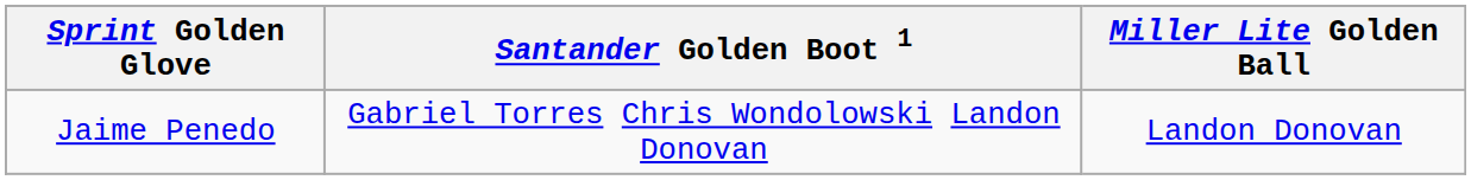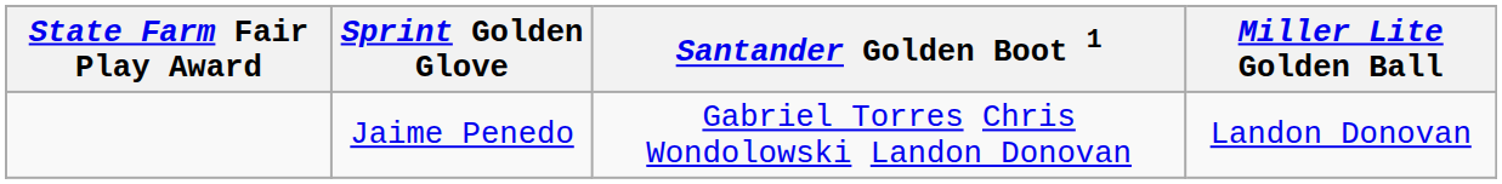+ column: State Farm Fair Play Award
